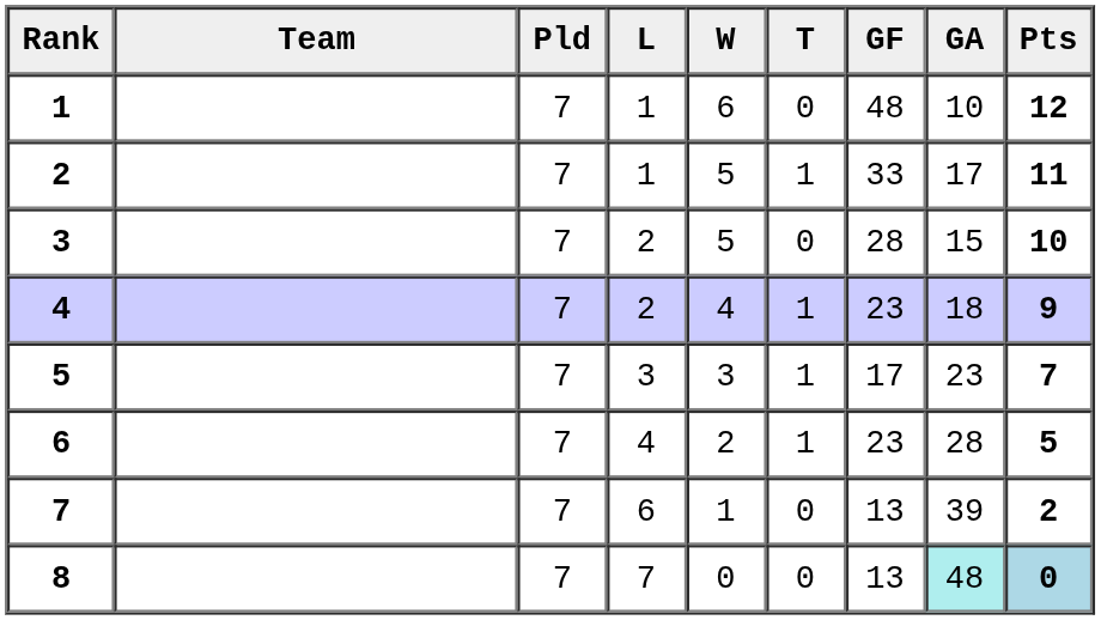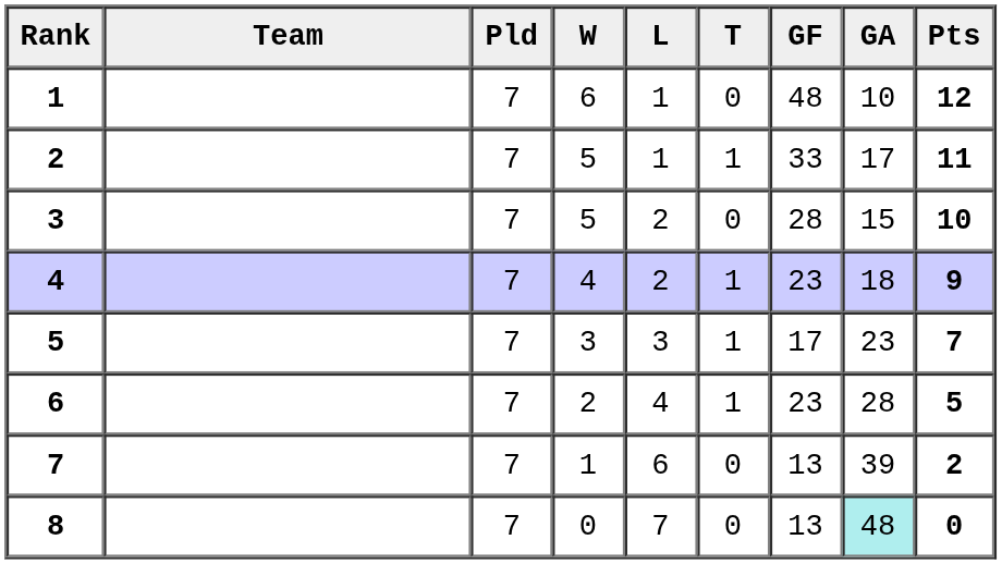columns swapped: W <-> L
8 | Pts: lightblue background -> no background
